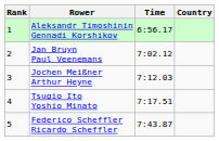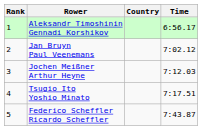columns swapped: Country <-> Time
